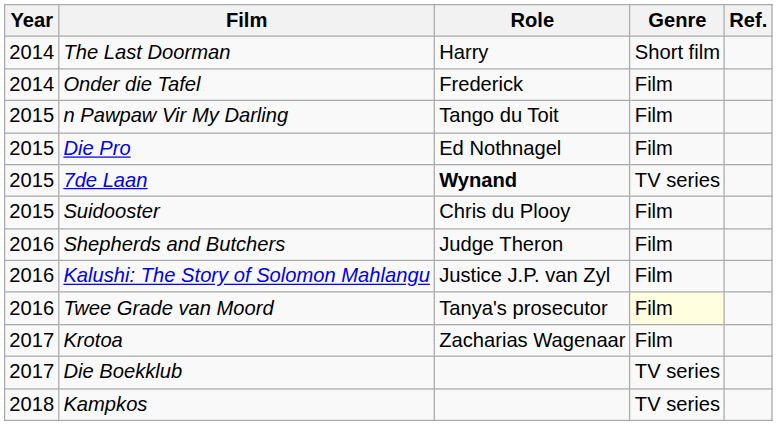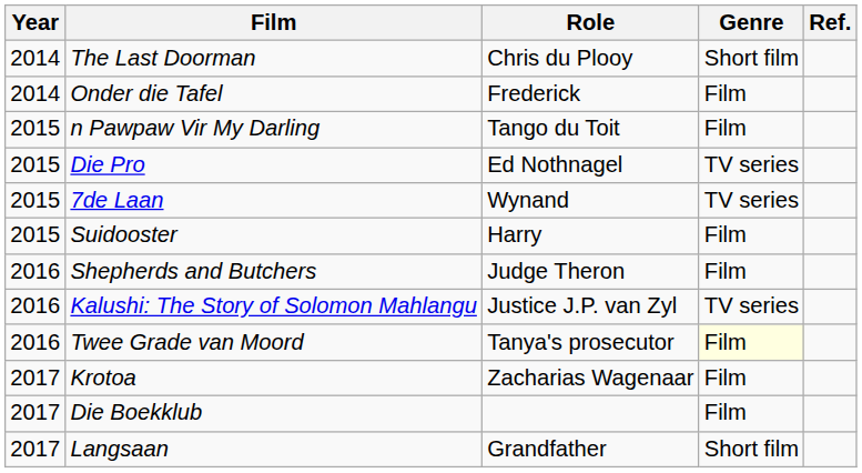The Last Doorman | Role: Harry -> Chris du Plooy
Die Pro | Genre: Film -> TV series
7de Laan | Role: bold -> normal
Suidooster | Role: Chris du Plooy -> Harry
Kalushi: The Story of Solomon Mahlangu | Genre: Film -> TV series
Die Boekklub | Genre: TV series -> Film
+ row: 2017 | Langsaan | Grandfather | Short film
- row: 2018 | Kampkos | TV series
